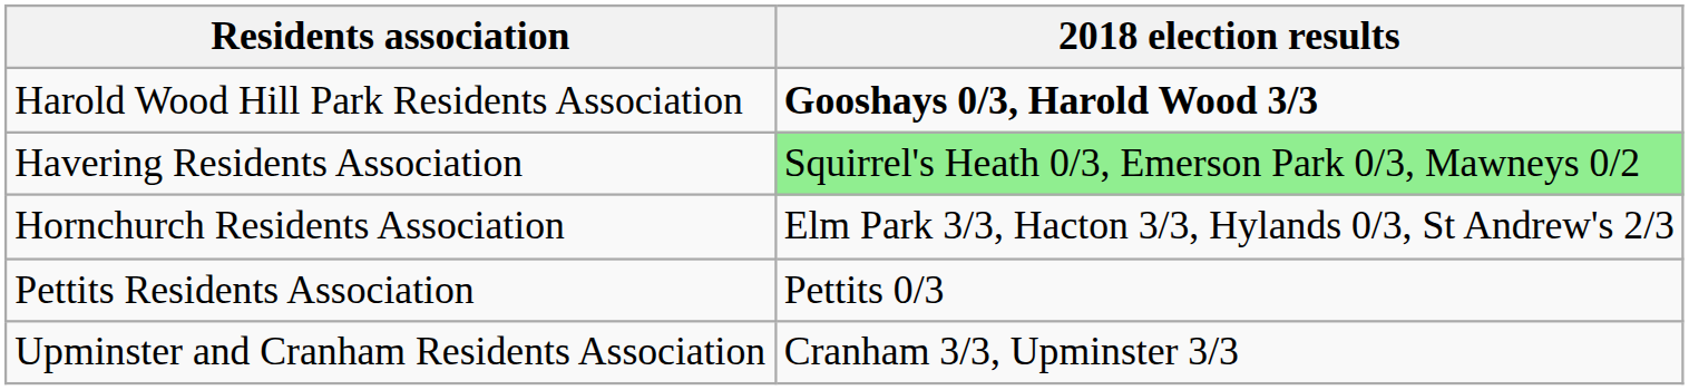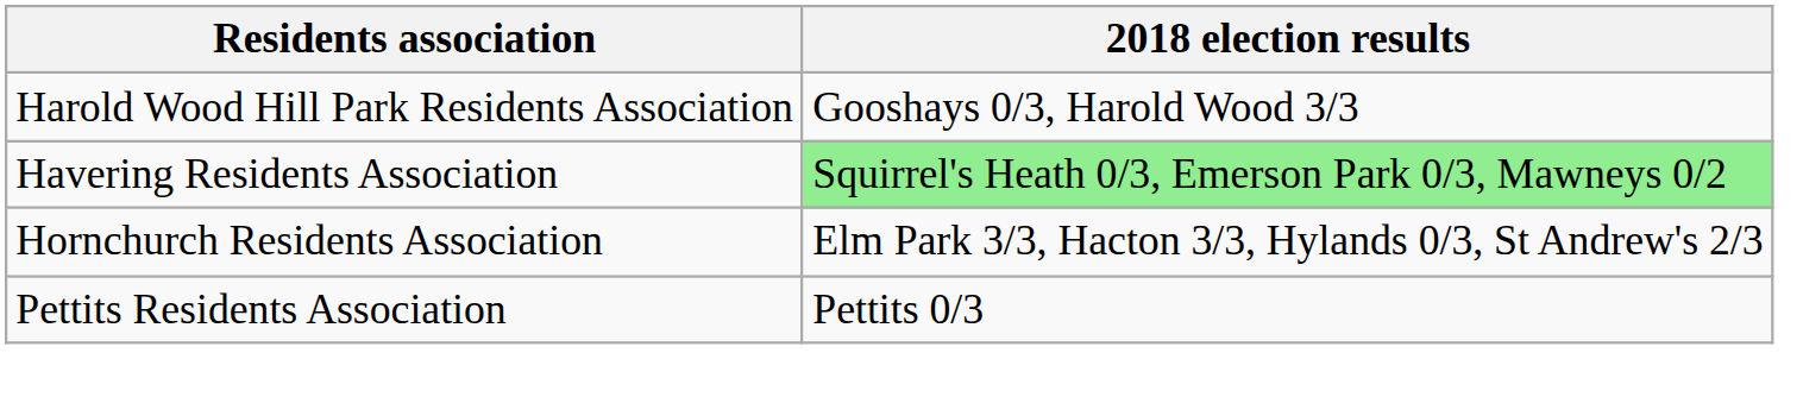Harold Wood Hill Park Residents Association | 2018 election results: bold -> normal
- row: Upminster and Cranham Residents Association | Cranham 3/3, Upminster 3/3
